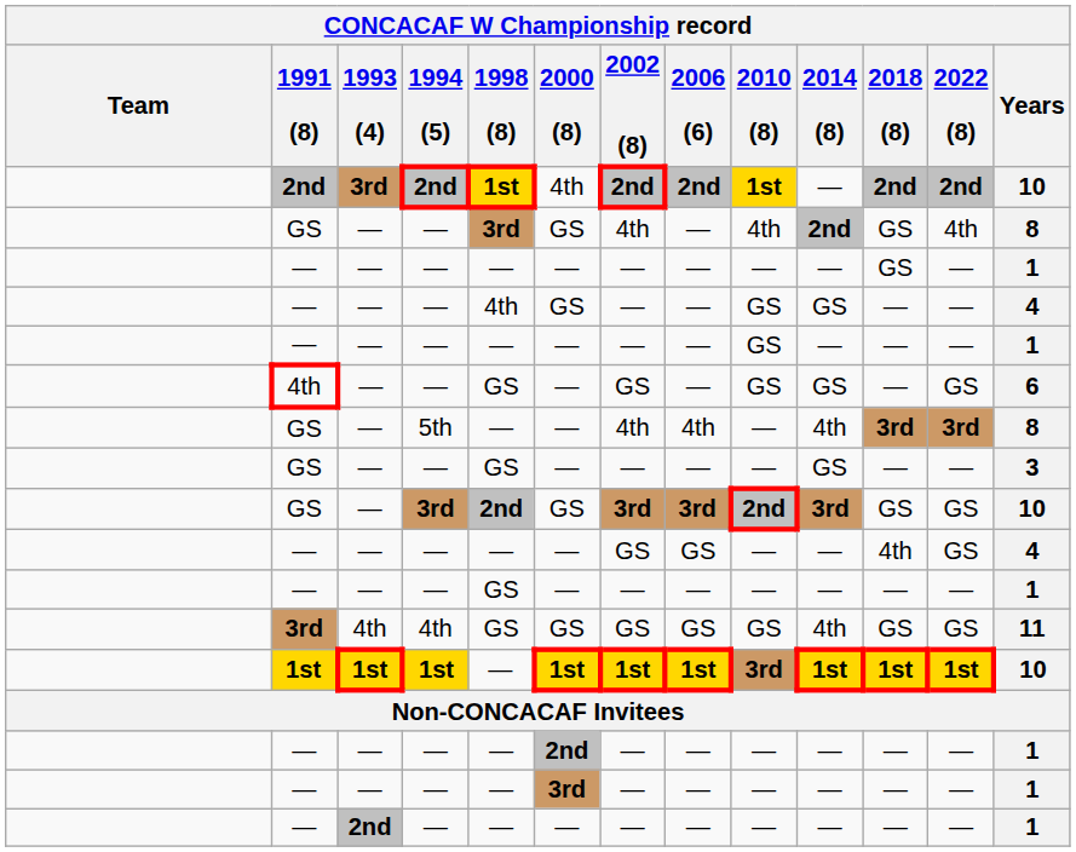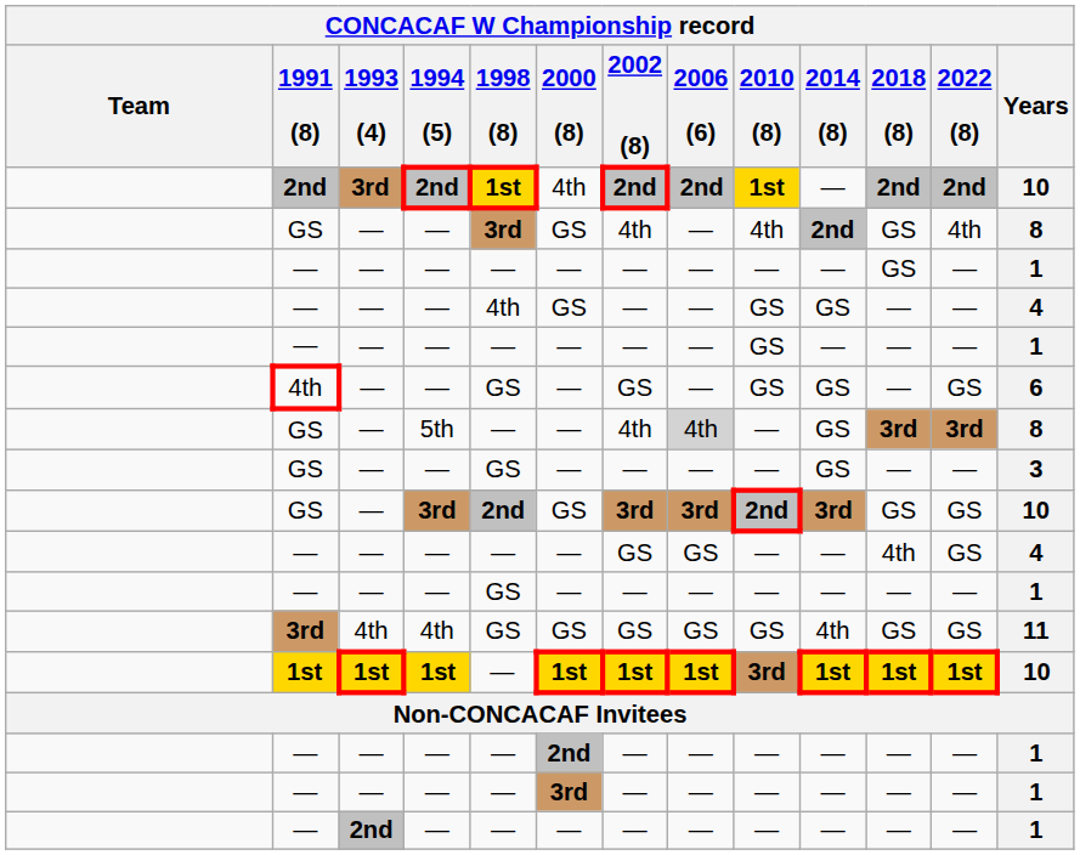GS / 5th | 2006 (6): no background -> lightgrey background
GS / 5th | 2014 (8): 4th -> GS
